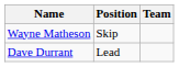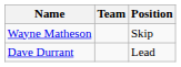columns swapped: Team <-> Position
